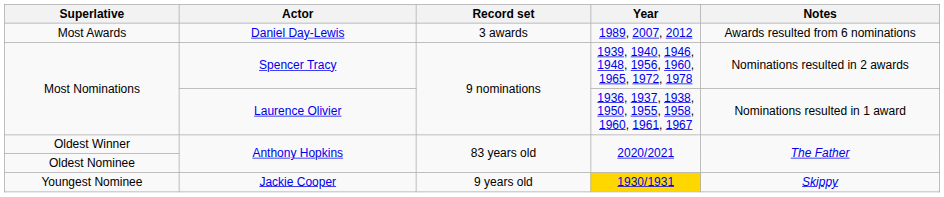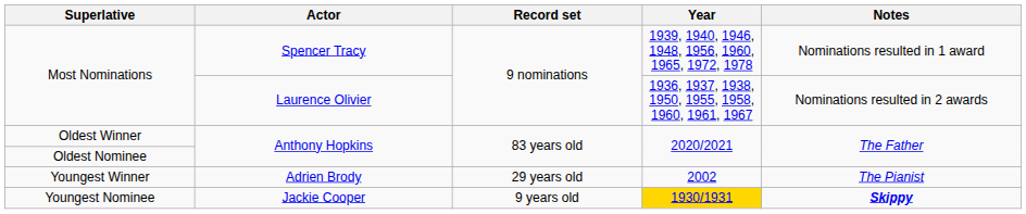- row: Most Awards | Daniel Day-Lewis | 3 awards | 1989, 2007, 2012 | Awards resulted from 6 nominations
Most Nominations / Spencer Tracy | Notes: Nominations resulted in 2 awards -> Nominations resulted in 1 award
Most Nominations / Laurence Olivier | Notes: Nominations resulted in 1 award -> Nominations resulted in 2 awards
+ row: Youngest Winner | Adrien Brody | 29 years old | 2002 | The Pianist
Youngest Nominee | Notes: normal -> bold
